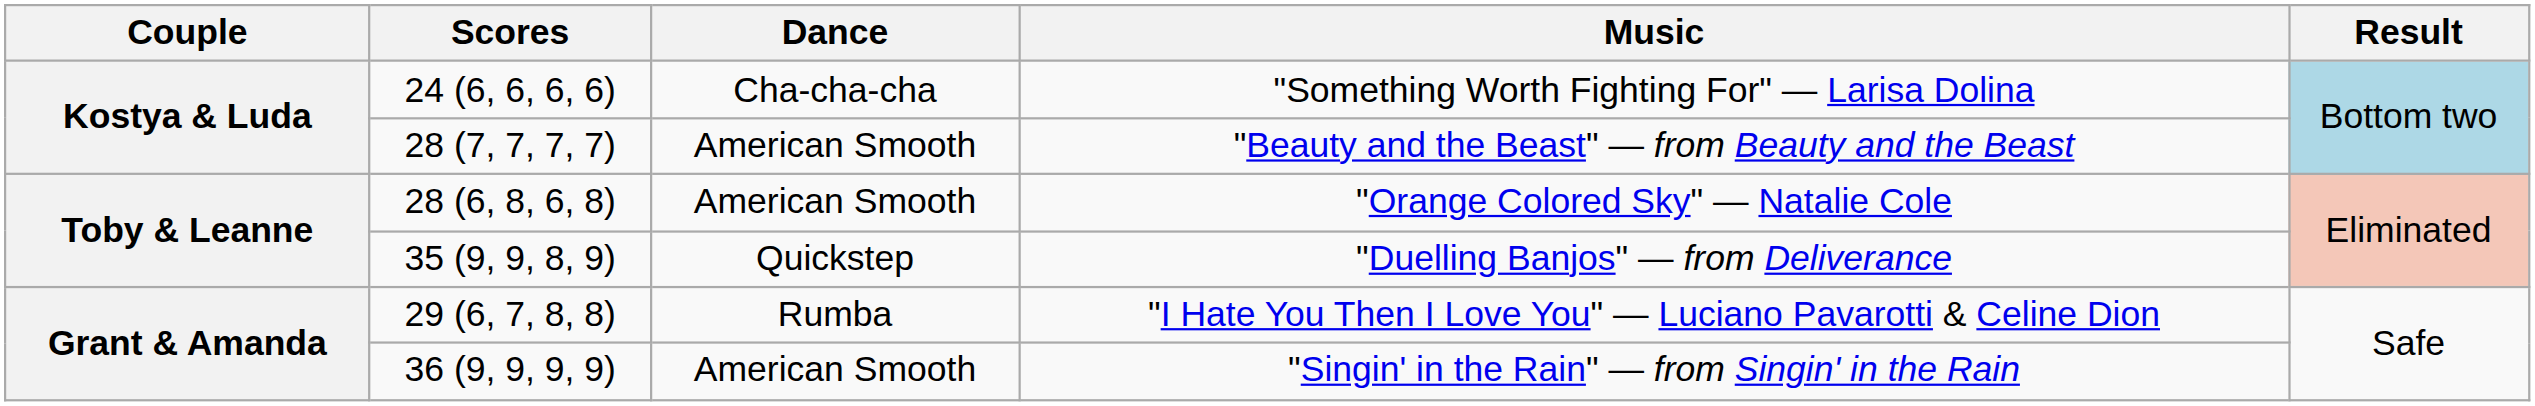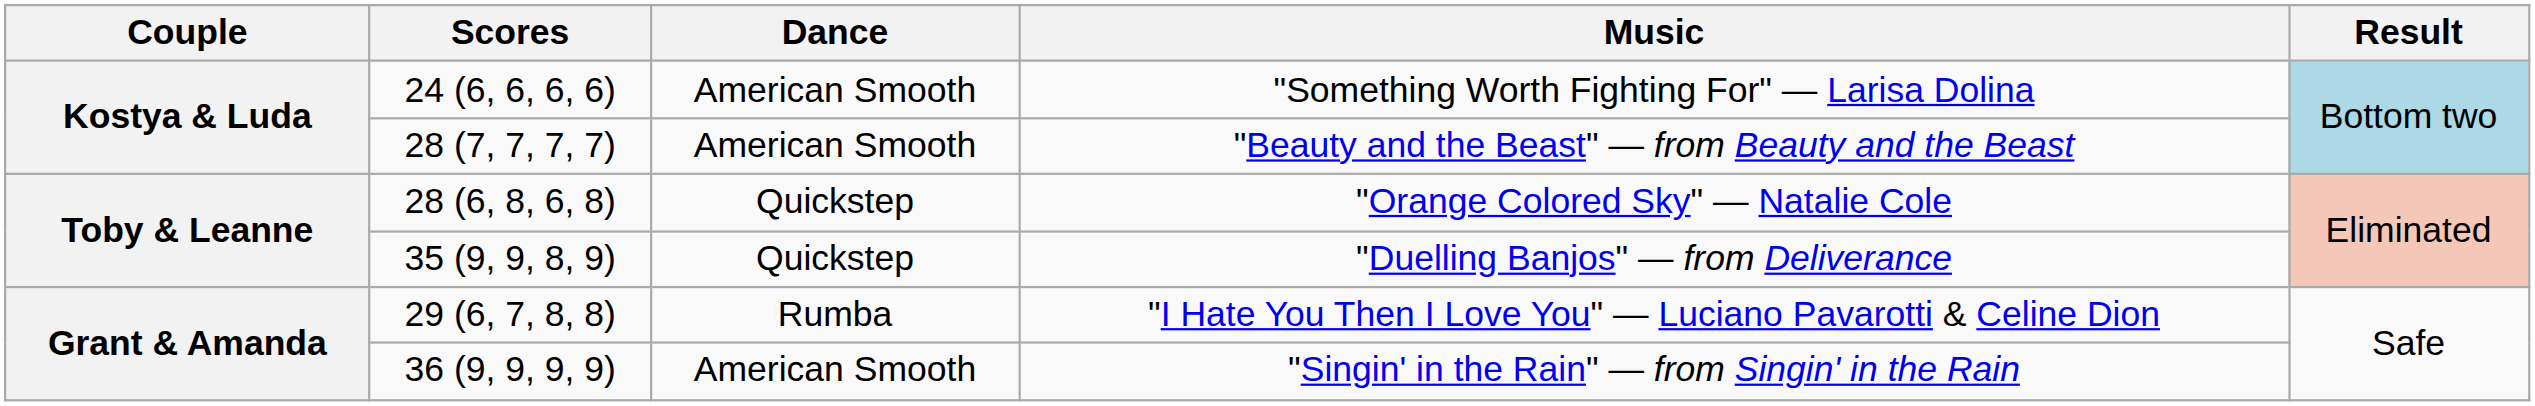"Something Worth Fighting For" — Larisa Dolina | Dance: Cha-cha-cha -> American Smooth
"Orange Colored Sky" — Natalie Cole | Dance: American Smooth -> Quickstep
